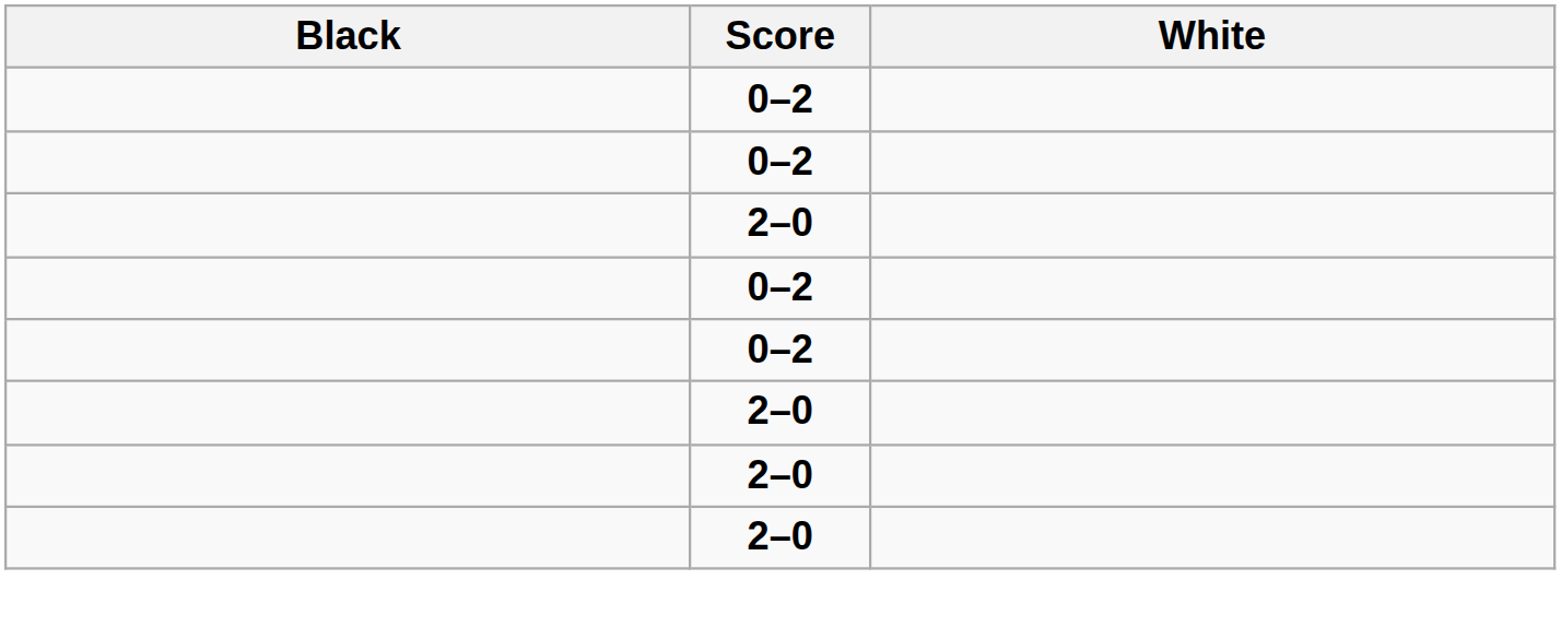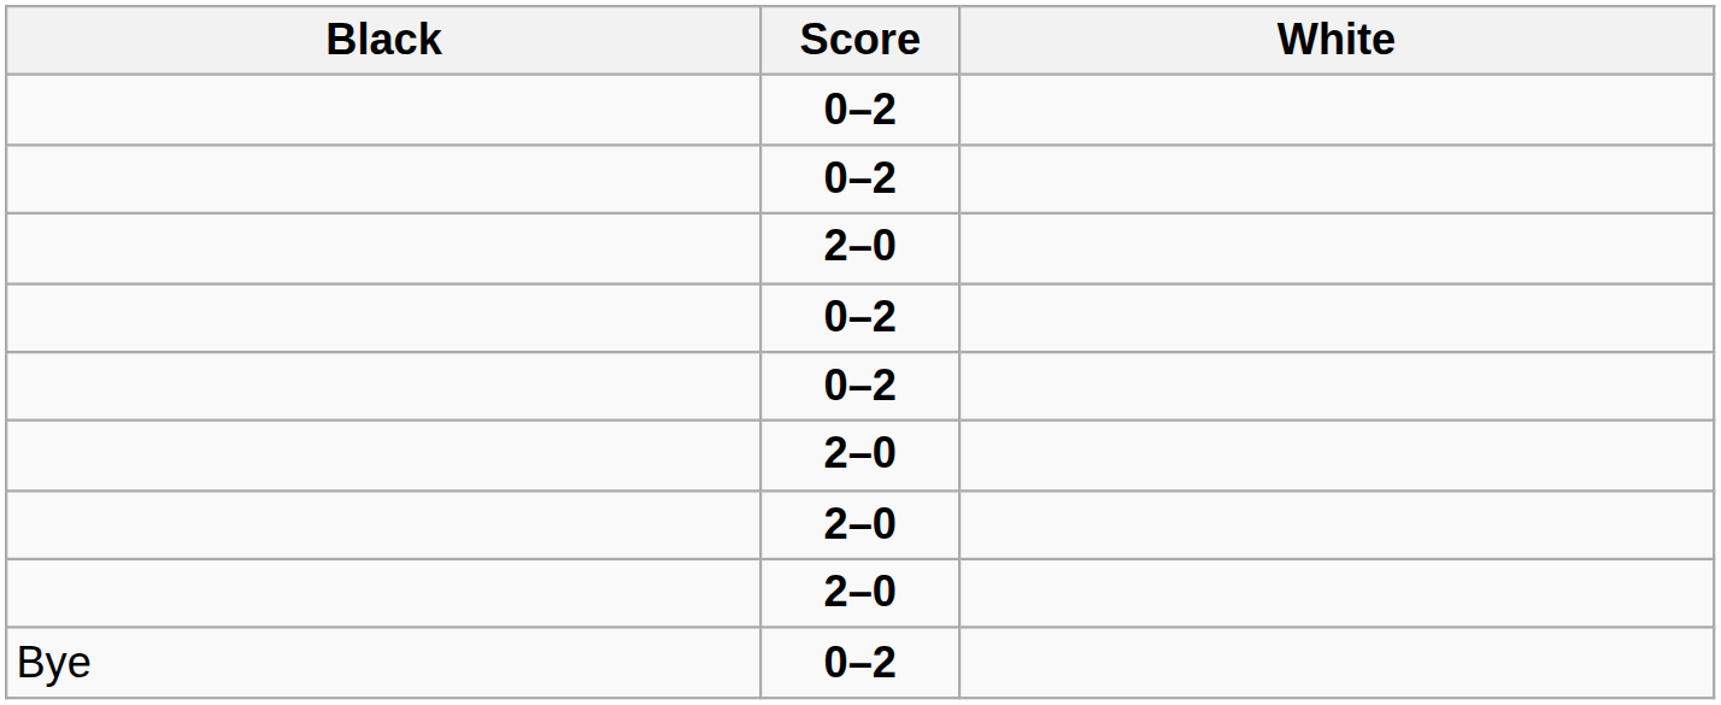+ row: Bye | 0–2
